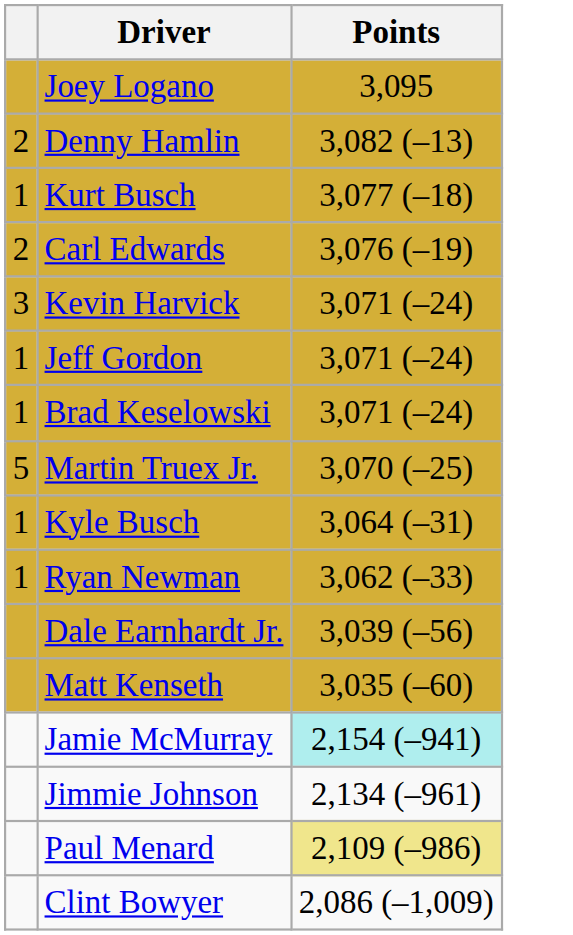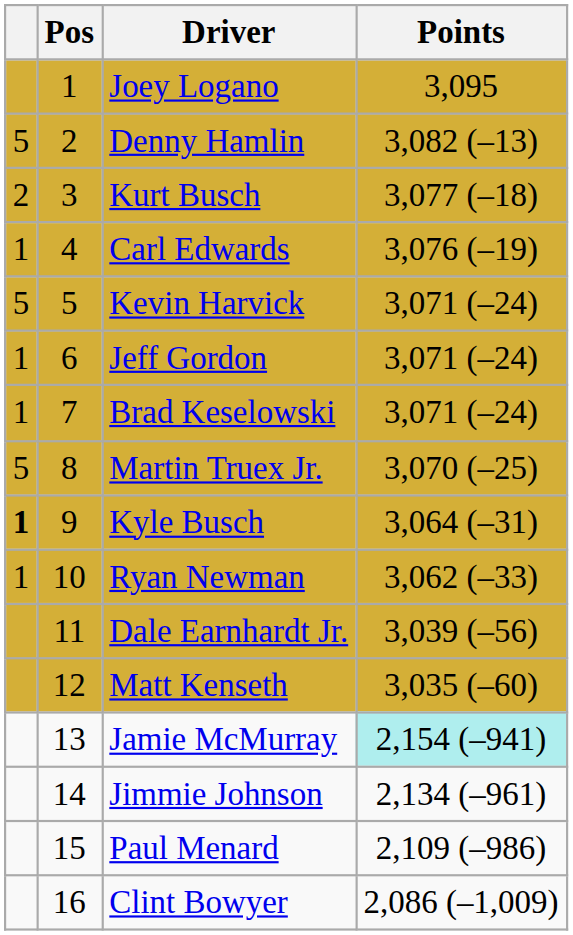+ column: Pos | 1 | 2 | 3 | 4 | 5 | 6 | 7 | 8 | 9 | 10 | 11 | 12 | 13 | 14 | 15 | 16
Denny Hamlin | column 1: 2 -> 5
Kurt Busch | column 1: 1 -> 2
Carl Edwards | column 1: 2 -> 1
Kevin Harvick | column 1: 3 -> 5
Kyle Busch | column 1: normal -> bold
Paul Menard | Points: khaki background -> no background
